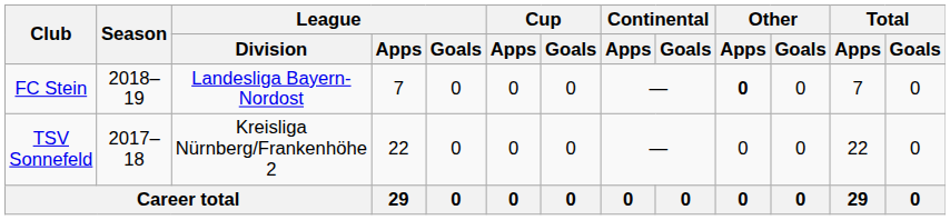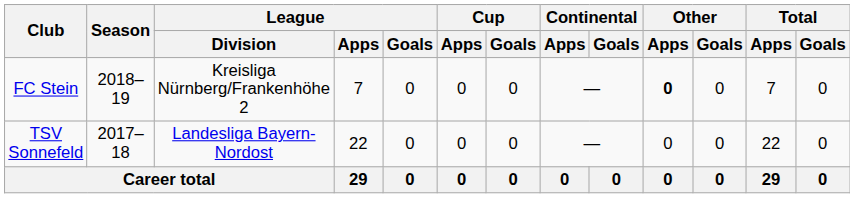FC Stein | League / Division: Landesliga Bayern-Nordost -> Kreisliga Nürnberg/Frankenhöhe 2
TSV Sonnefeld | League / Division: Kreisliga Nürnberg/Frankenhöhe 2 -> Landesliga Bayern-Nordost
